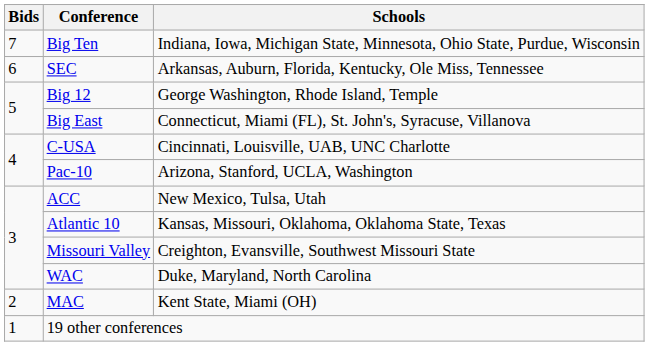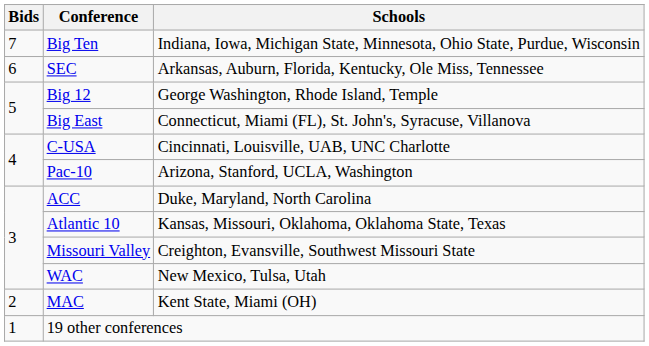ACC | Schools: New Mexico, Tulsa, Utah -> Duke, Maryland, North Carolina
WAC | Schools: Duke, Maryland, North Carolina -> New Mexico, Tulsa, Utah
